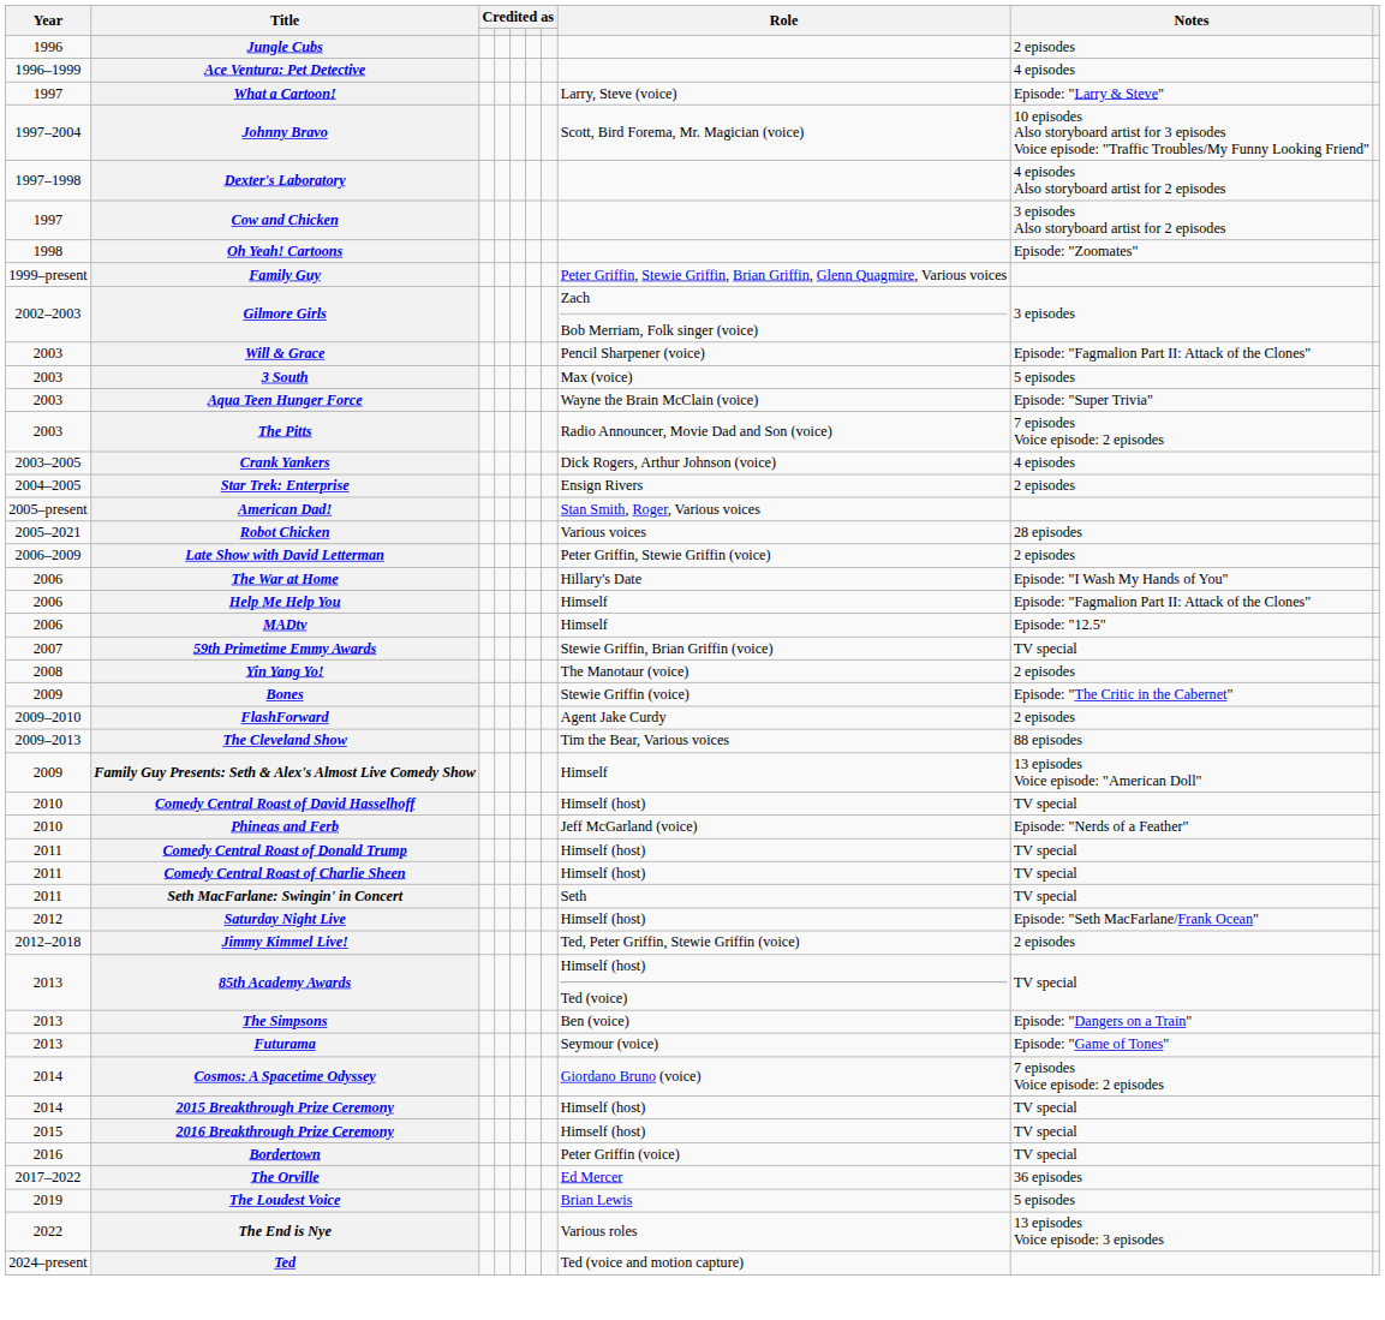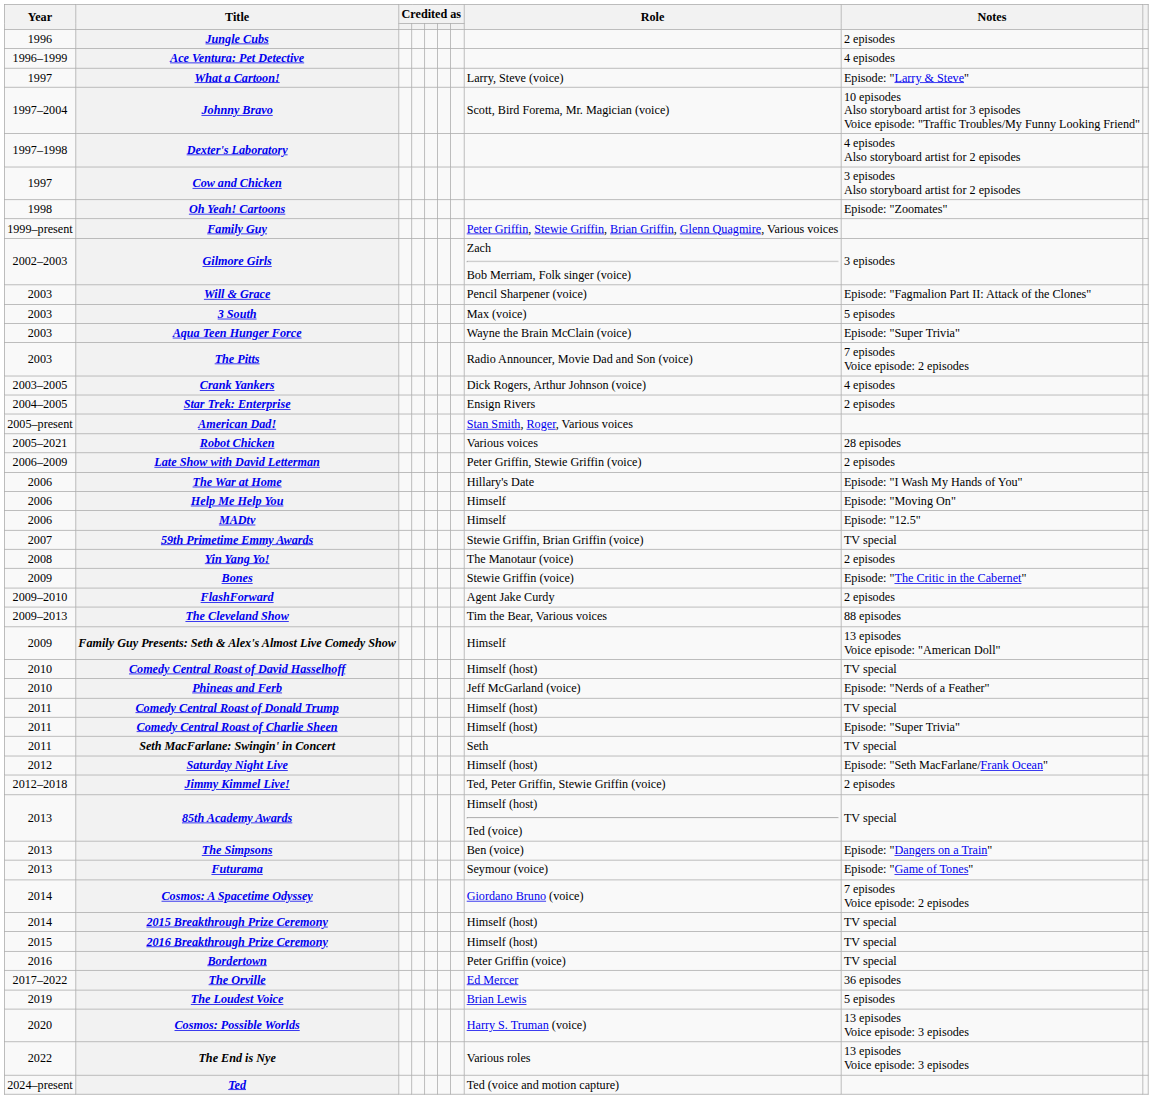Help Me Help You | Notes: Episode: "Fagmalion Part II: Attack of the Clones" -> Episode: "Moving On"
Comedy Central Roast of Charlie Sheen | Notes: TV special -> Episode: "Super Trivia"
+ row: 2020 | Cosmos: Possible Worlds | Harry S. Truman (voice) | 13 episodes Voice episode: 3 episodes
